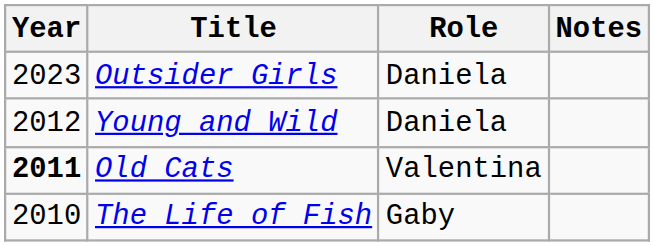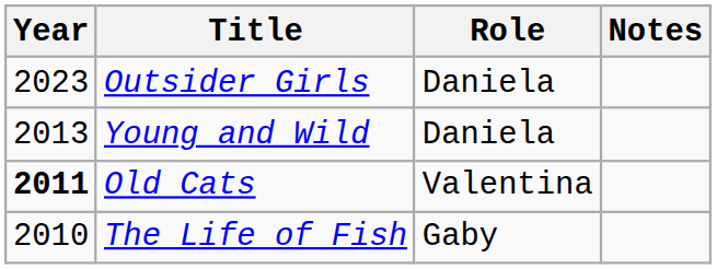Young and Wild | Year: 2012 -> 2013
